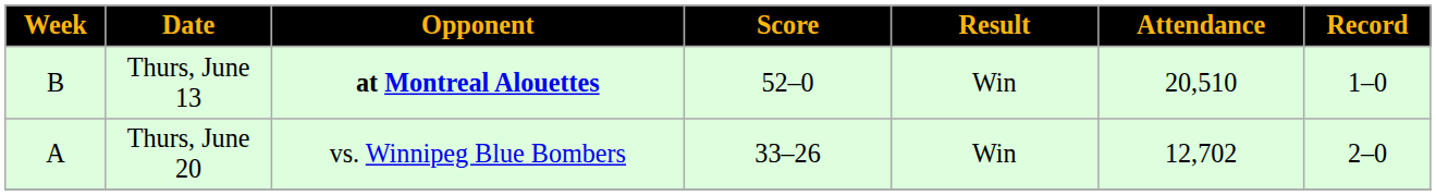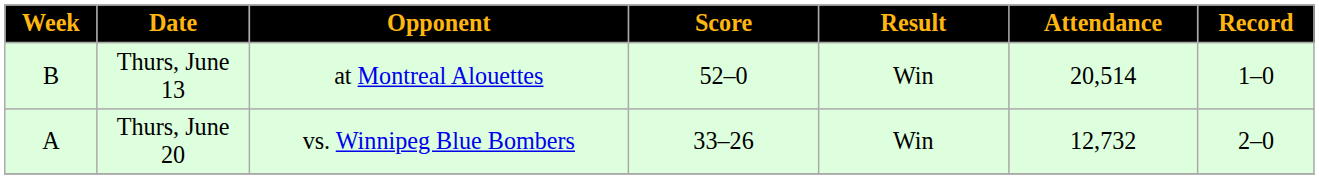Thurs, June 13 | Opponent: bold -> normal
Thurs, June 13 | Attendance: 20,510 -> 20,514
Thurs, June 20 | Attendance: 12,702 -> 12,732
